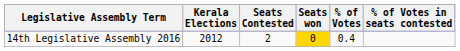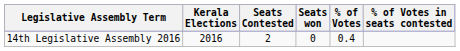14th Legislative Assembly 2016 | Kerala Elections: 2012 -> 2016
14th Legislative Assembly 2016 | Seats won: gold background -> no background
